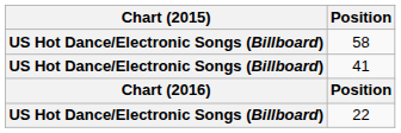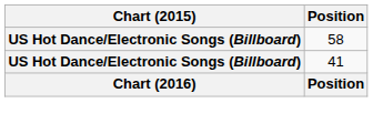- row: US Hot Dance/Electronic Songs (Billboard) | 22
